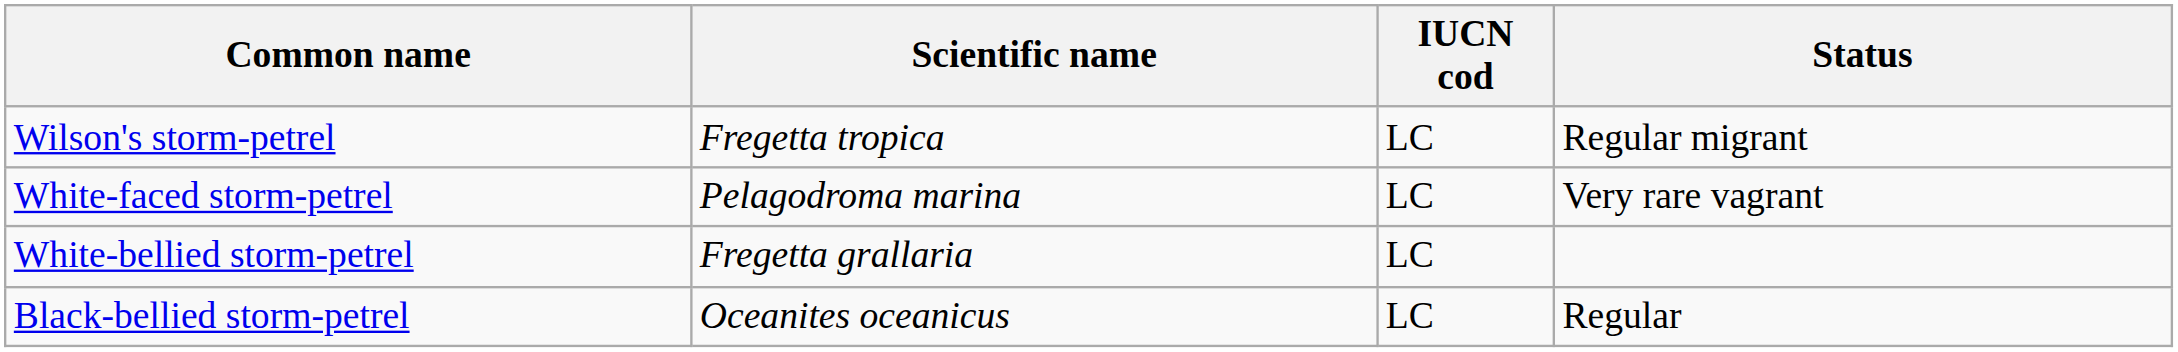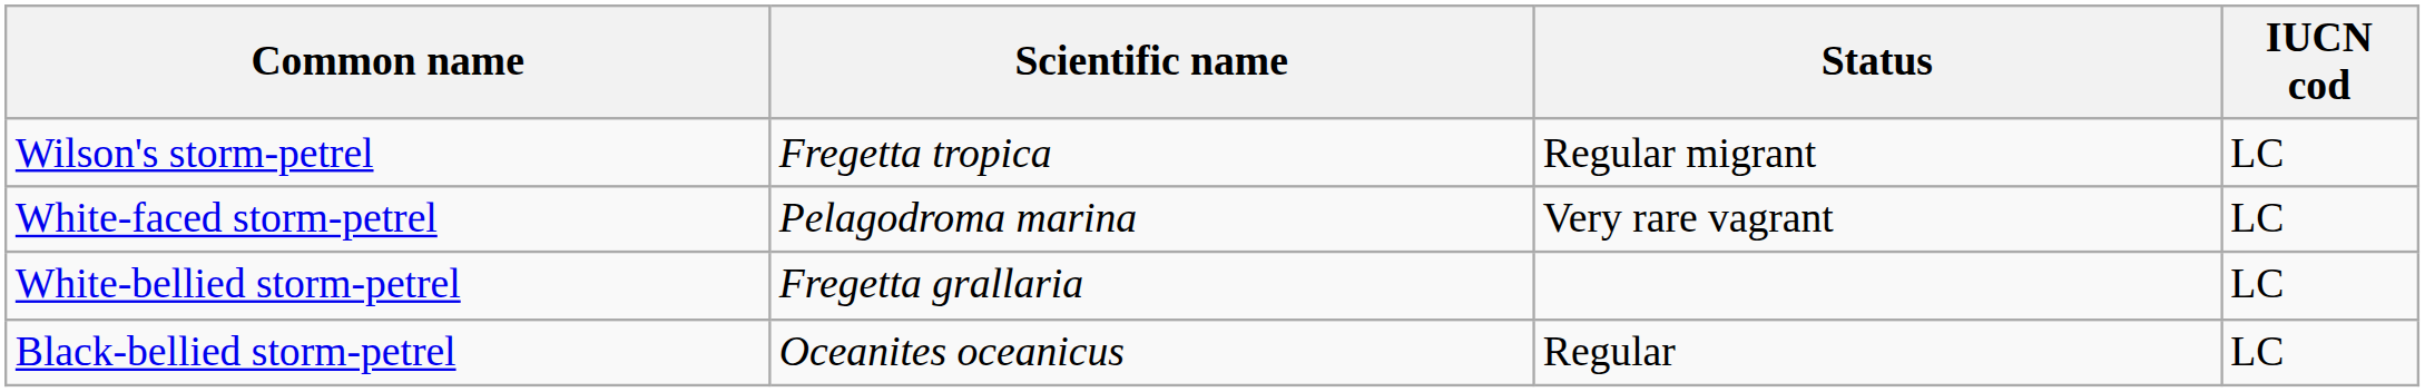columns swapped: Status <-> IUCN cod
